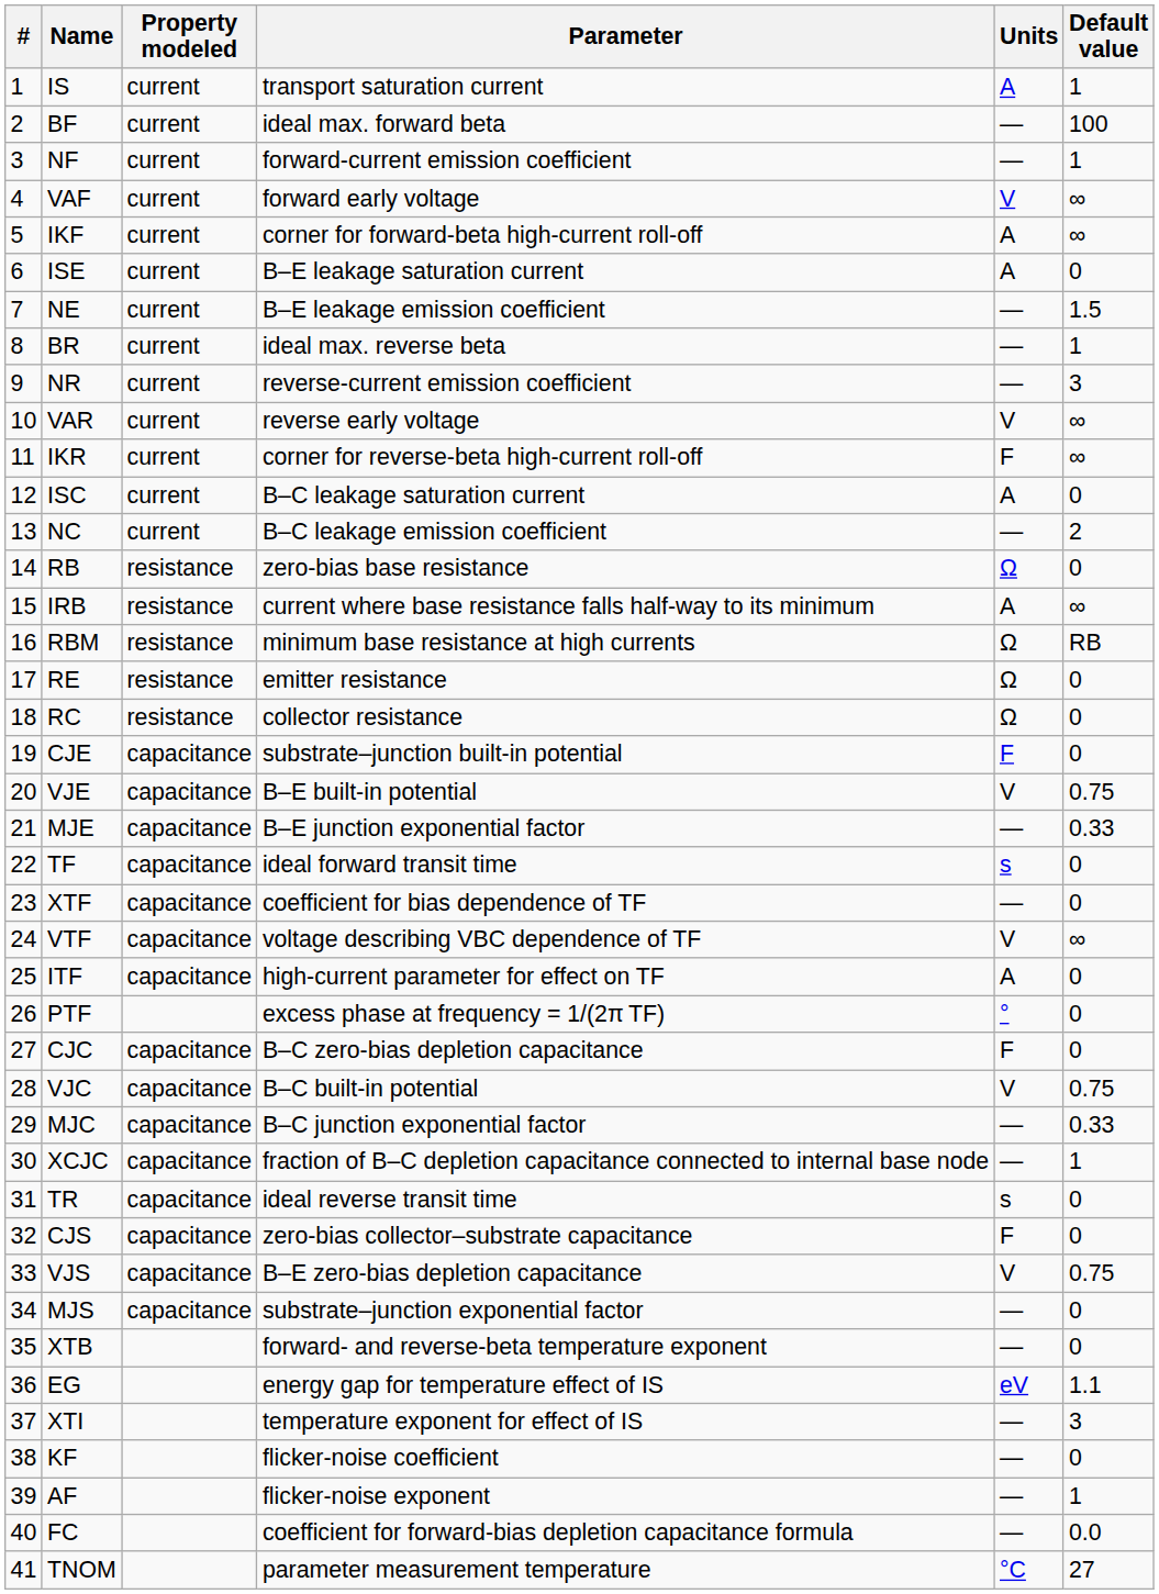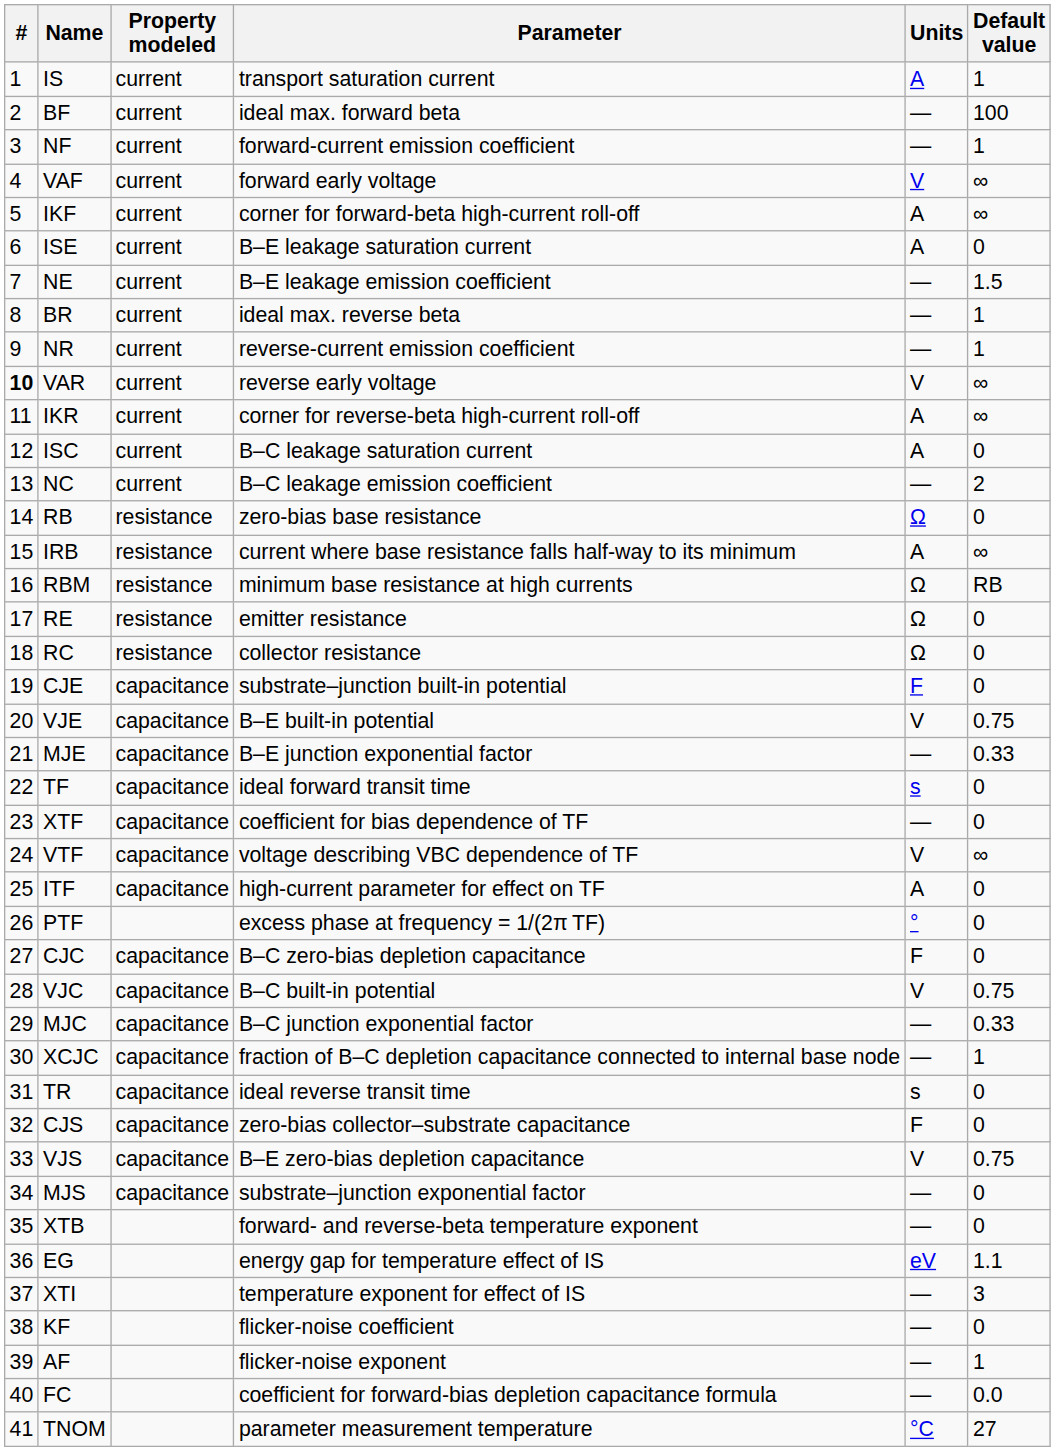NR | Default value: 3 -> 1
VAR | #: normal -> bold
IKR | Units: F -> A
